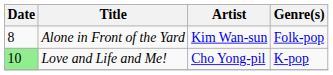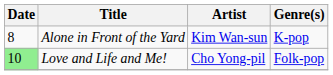Alone in Front of the Yard | Genre(s): Folk-pop -> K-pop
Love and Life and Me! | Genre(s): K-pop -> Folk-pop
